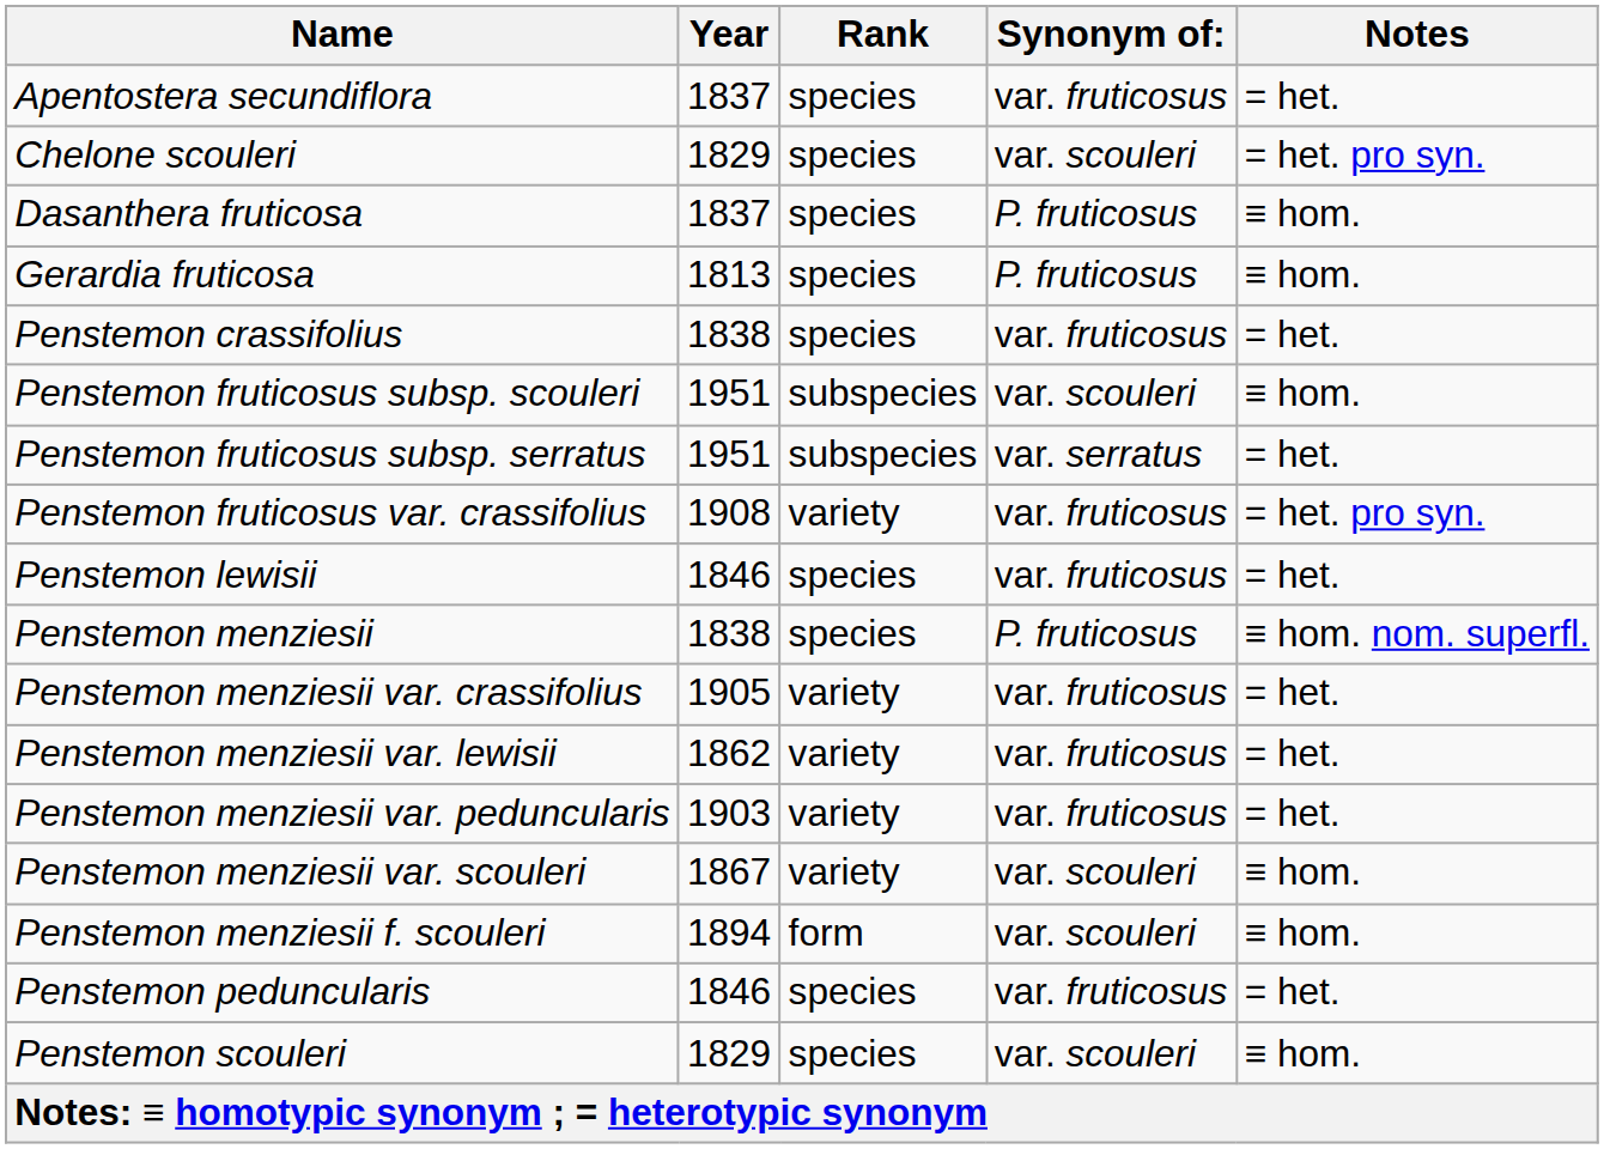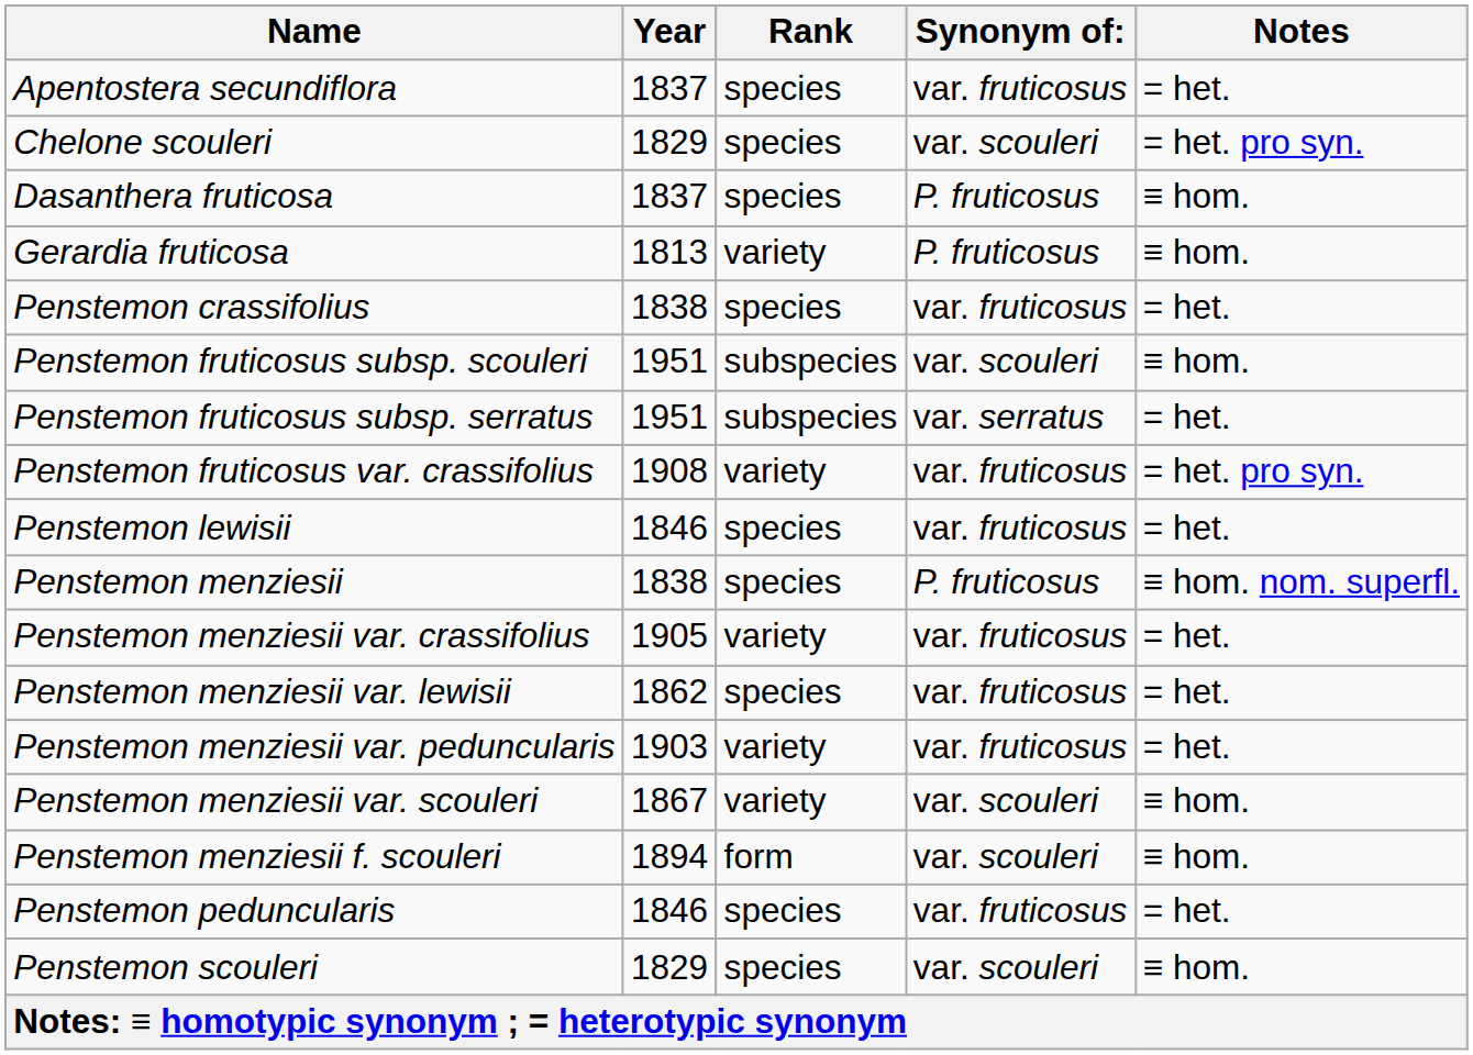Gerardia fruticosa | Rank: species -> variety
Penstemon menziesii var. lewisii | Rank: variety -> species
